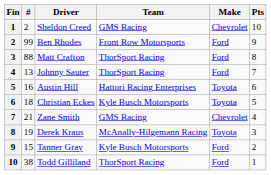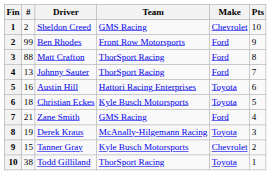Zane Smith | Make: Chevrolet -> Ford
Tanner Gray | Make: Ford -> Chevrolet
Todd Gilliland | Make: Ford -> Toyota
